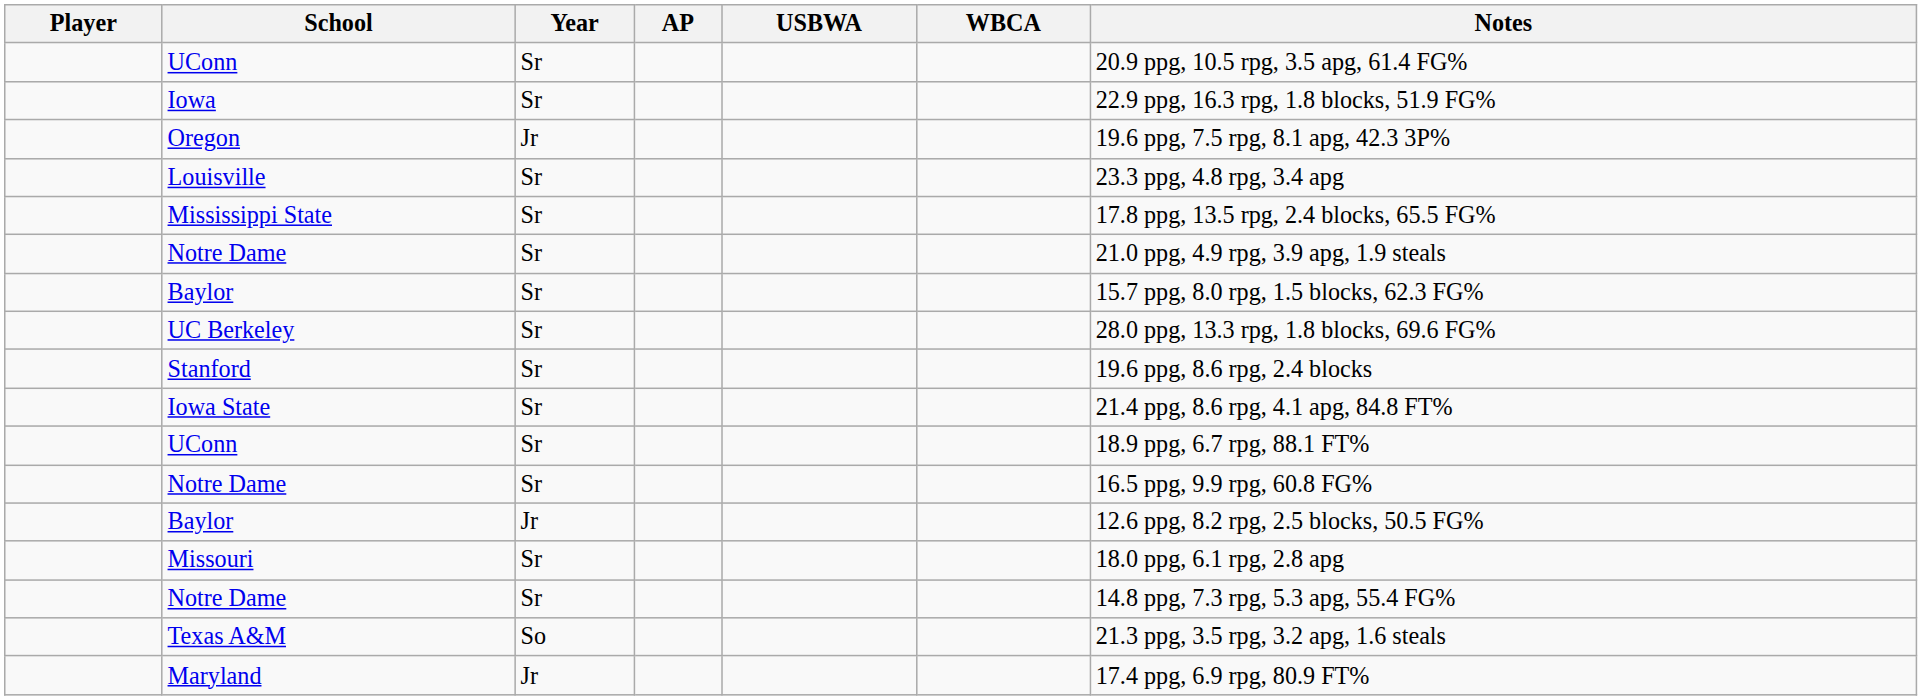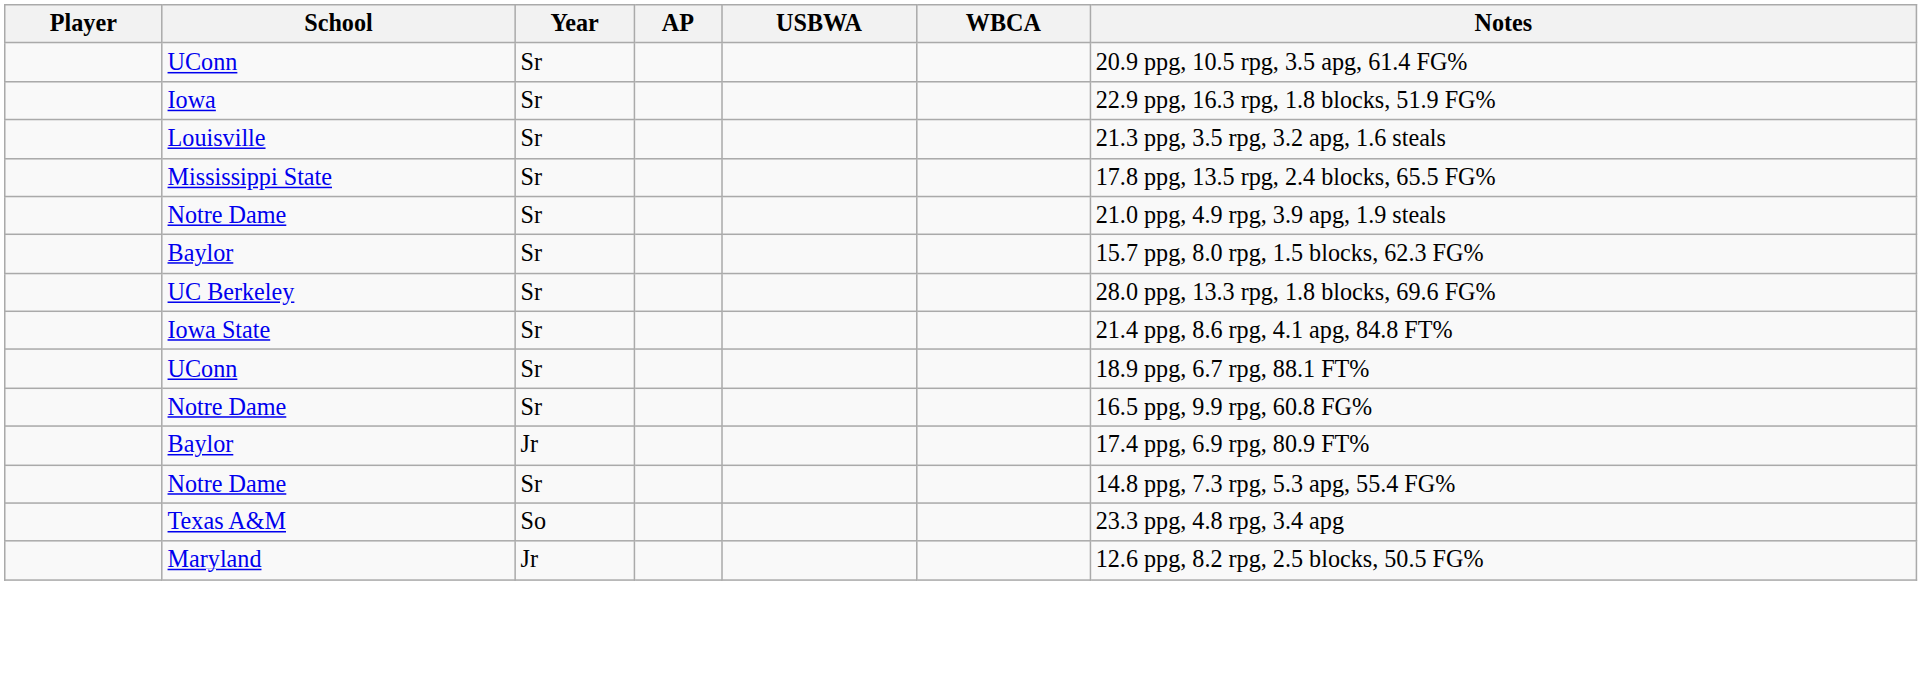- row: Oregon | Jr | 19.6 ppg, 7.5 rpg, 8.1 apg, 42.3 3P%
Louisville | Notes: 23.3 ppg, 4.8 rpg, 3.4 apg -> 21.3 ppg, 3.5 rpg, 3.2 apg, 1.6 steals
- row: Stanford | Sr | 19.6 ppg, 8.6 rpg, 2.4 blocks
Baylor / Jr | Notes: 12.6 ppg, 8.2 rpg, 2.5 blocks, 50.5 FG% -> 17.4 ppg, 6.9 rpg, 80.9 FT%
- row: Missouri | Sr | 18.0 ppg, 6.1 rpg, 2.8 apg
Texas A&M | Notes: 21.3 ppg, 3.5 rpg, 3.2 apg, 1.6 steals -> 23.3 ppg, 4.8 rpg, 3.4 apg
Maryland | Notes: 17.4 ppg, 6.9 rpg, 80.9 FT% -> 12.6 ppg, 8.2 rpg, 2.5 blocks, 50.5 FG%
